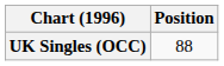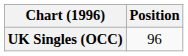UK Singles (OCC) | Position: 88 -> 96
